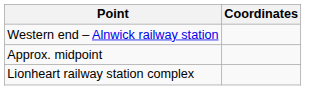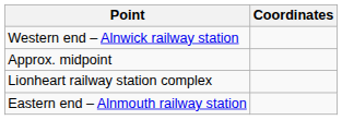+ row: Eastern end – Alnmouth railway station
